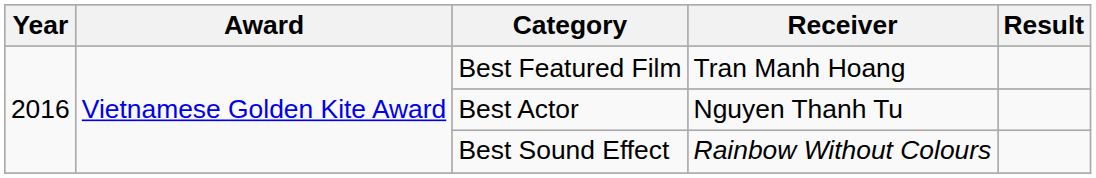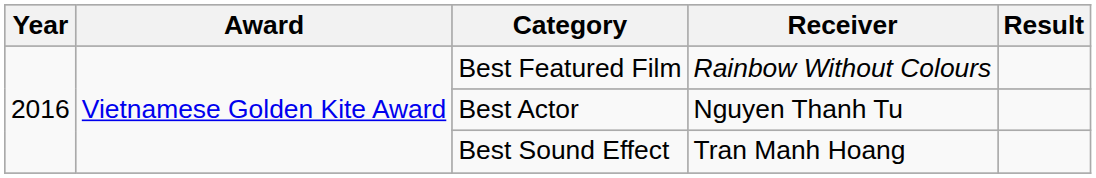Best Featured Film | Receiver: Tran Manh Hoang -> Rainbow Without Colours
Best Sound Effect | Receiver: Rainbow Without Colours -> Tran Manh Hoang
